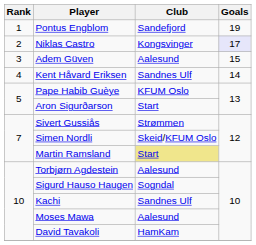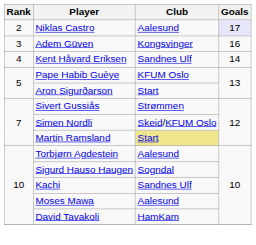- row: 1 | Pontus Engblom | Sandefjord | 19
Niklas Castro | Club: Kongsvinger -> Aalesund
Adem Güven | Club: Aalesund -> Kongsvinger
Adem Güven | Goals: 15 -> 16
